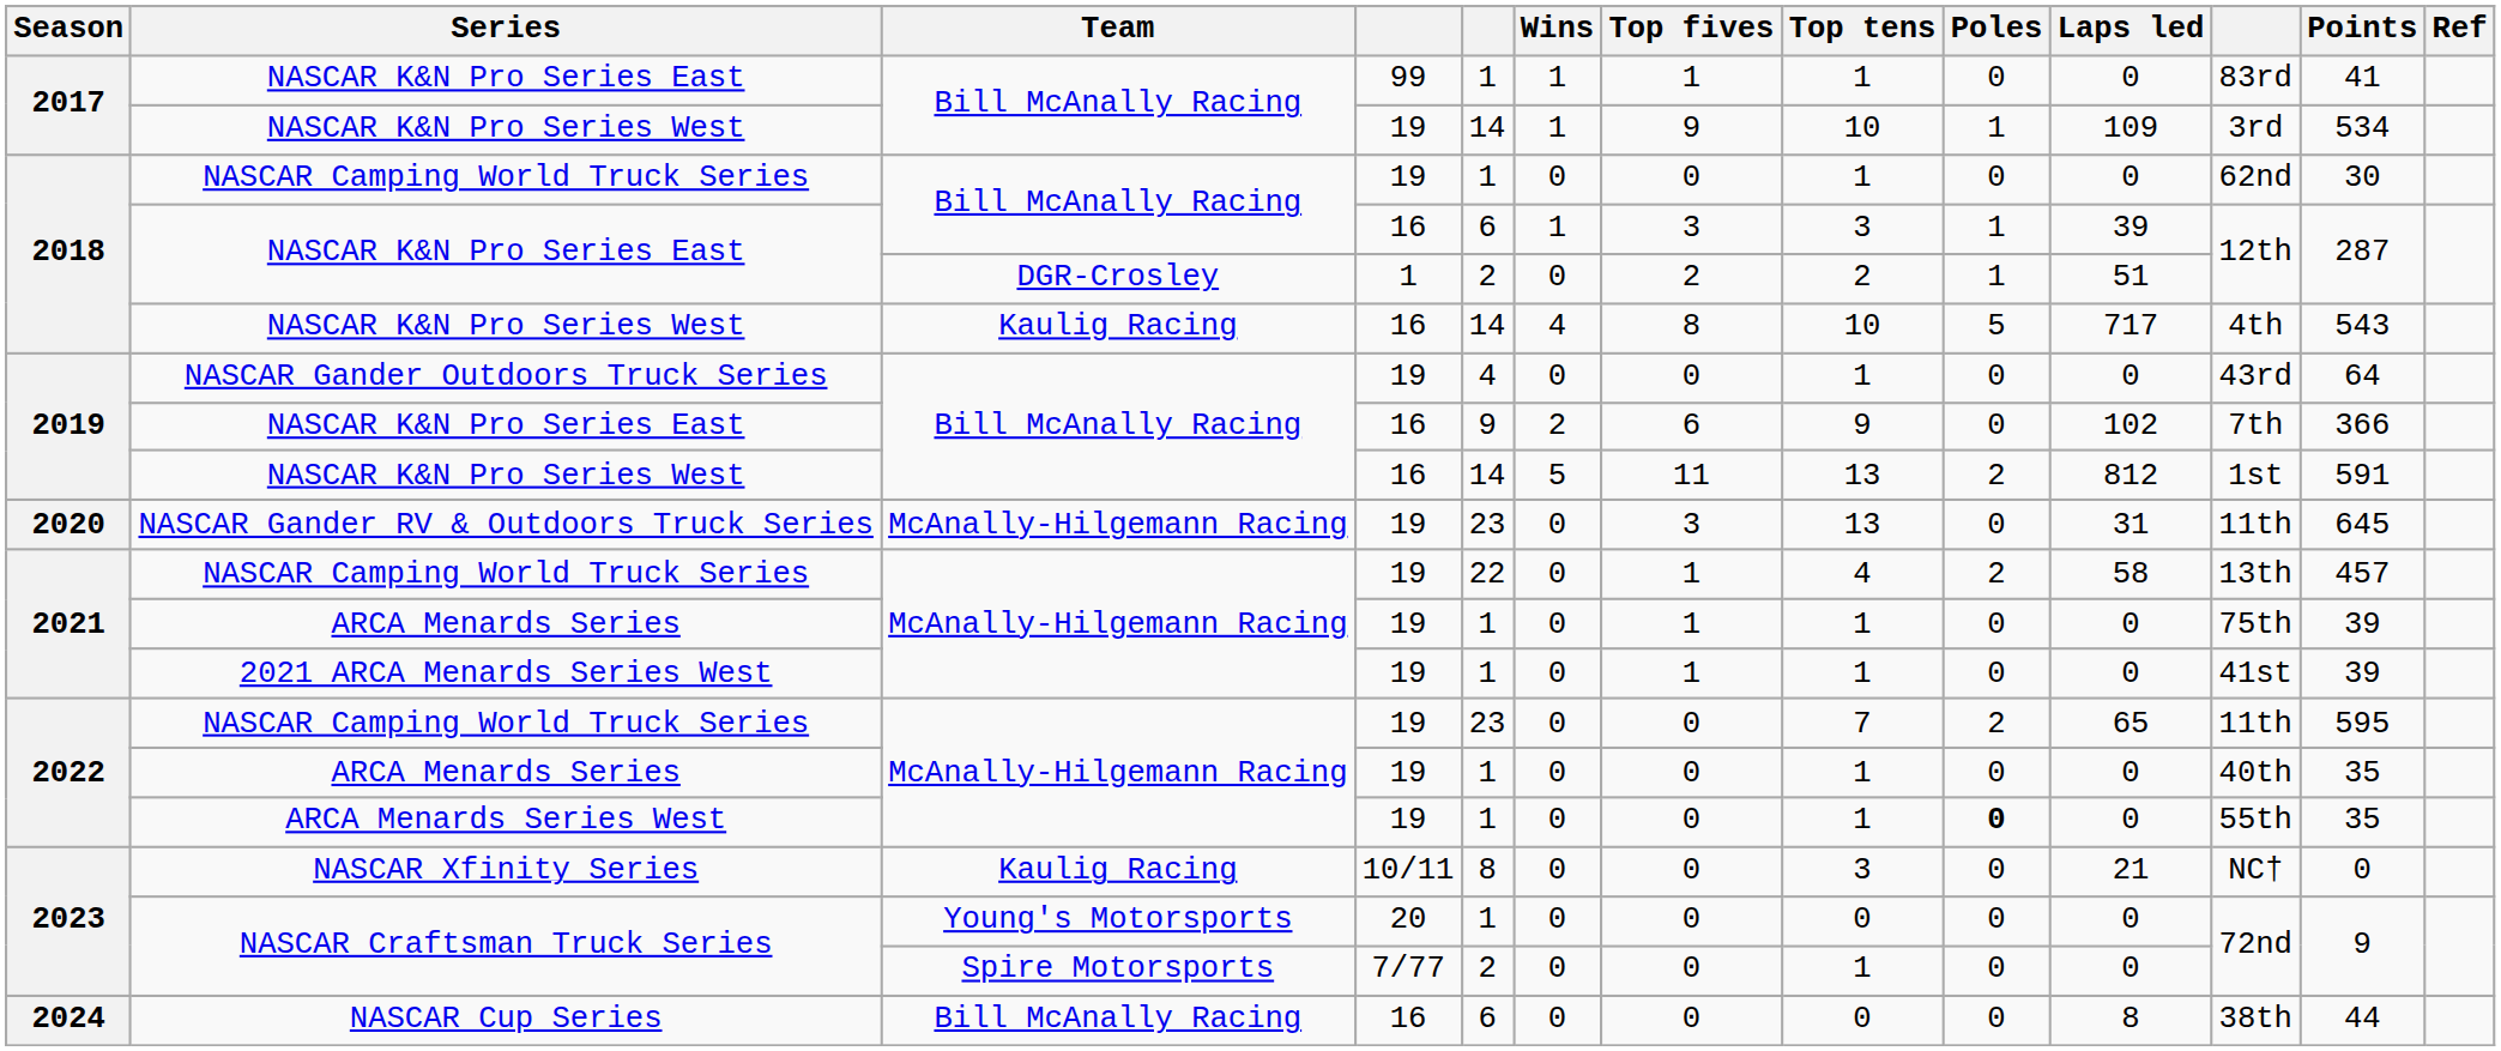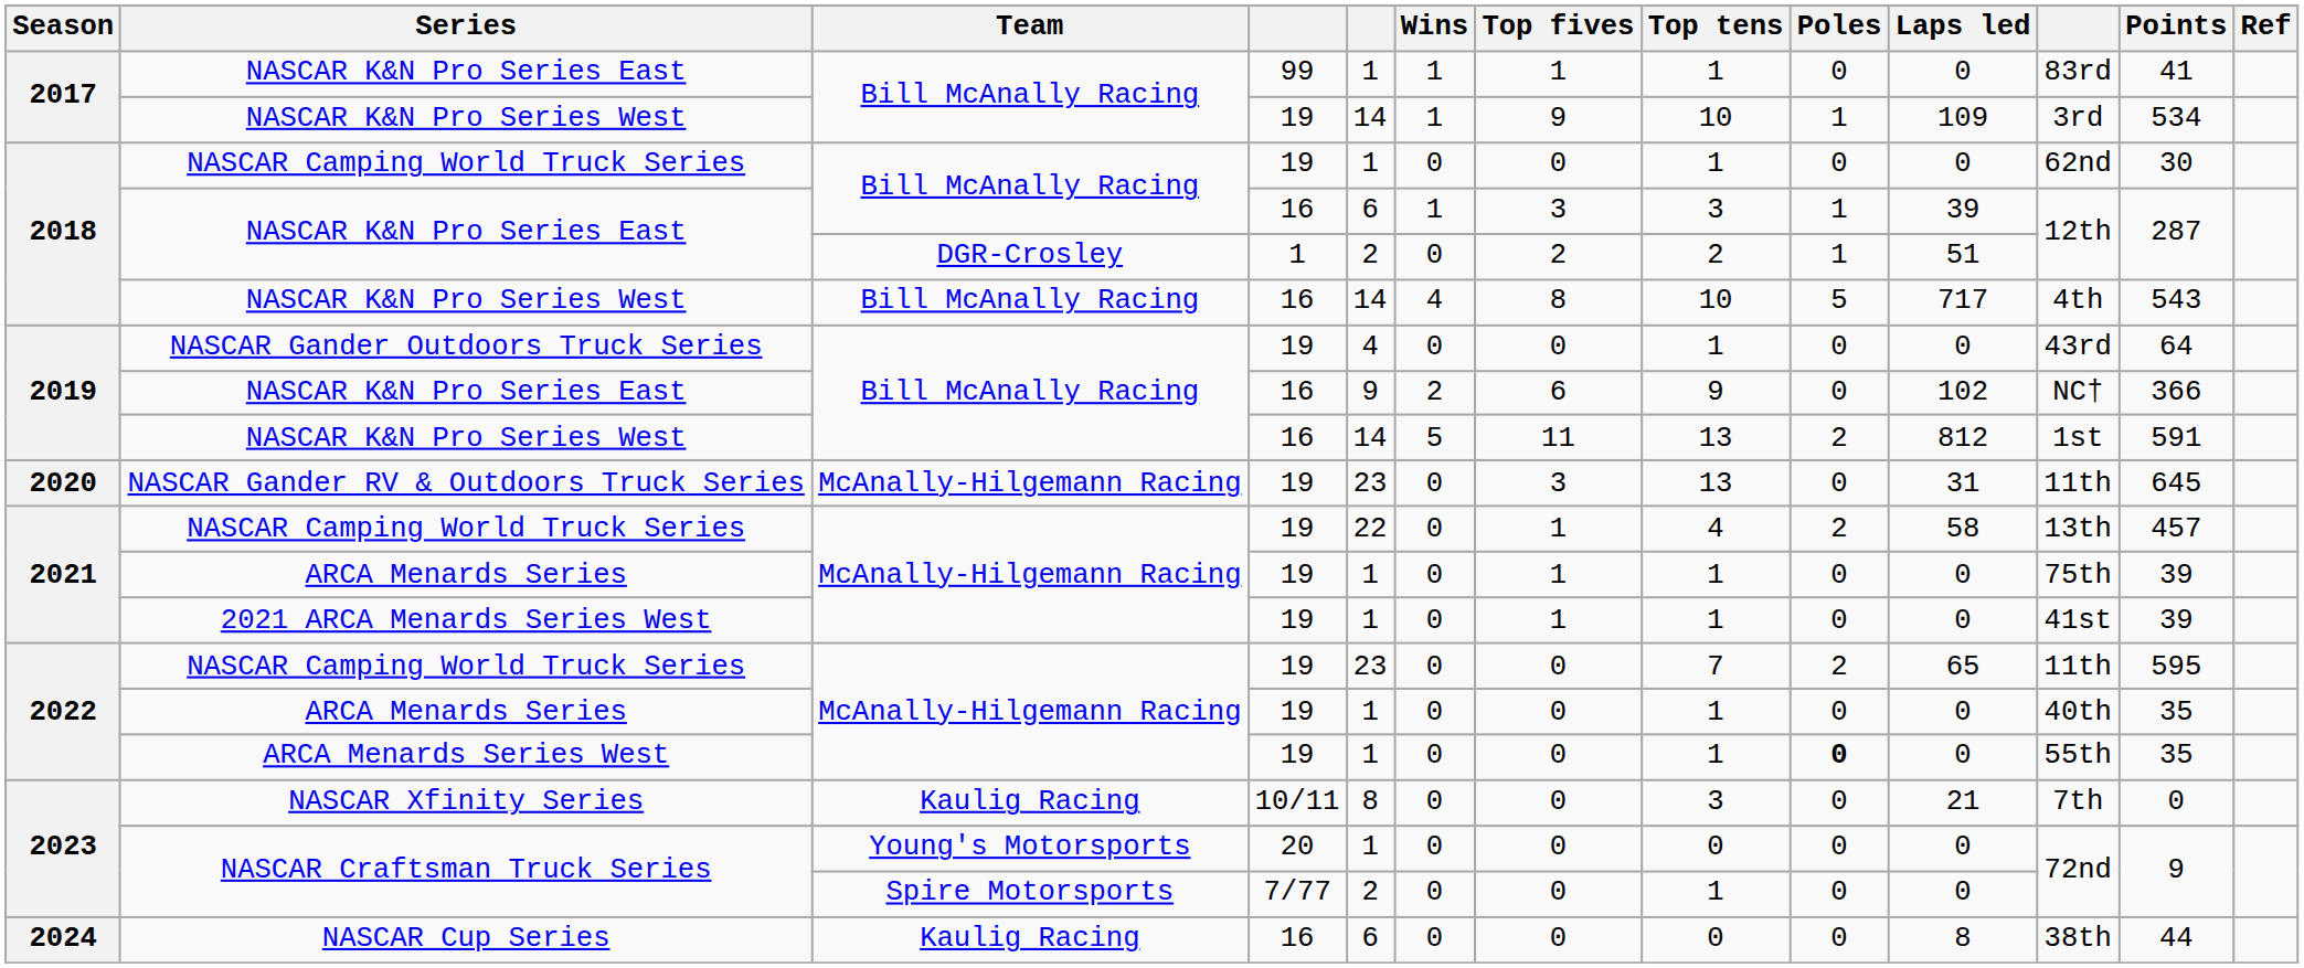2018 / NASCAR K&N Pro Series West | Team: Kaulig Racing -> Bill McAnally Racing
2019 / NASCAR K&N Pro Series East | column 11: 7th -> NC†
NASCAR Xfinity Series | column 11: NC† -> 7th
NASCAR Cup Series | Team: Bill McAnally Racing -> Kaulig Racing
